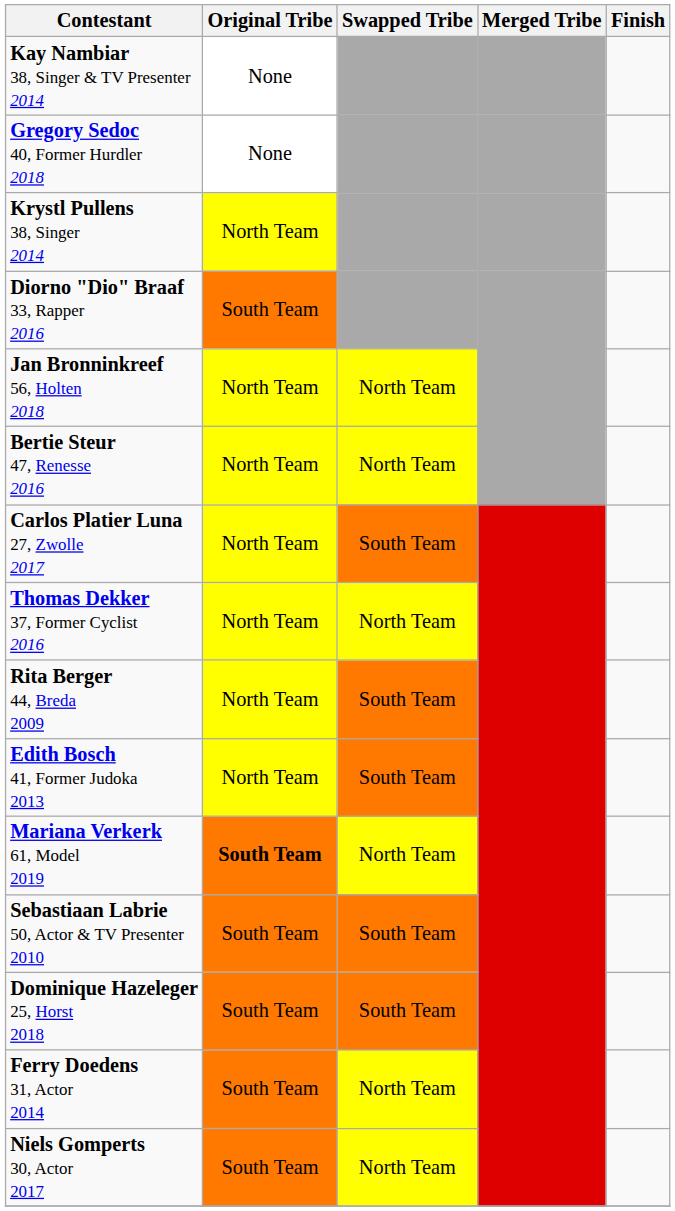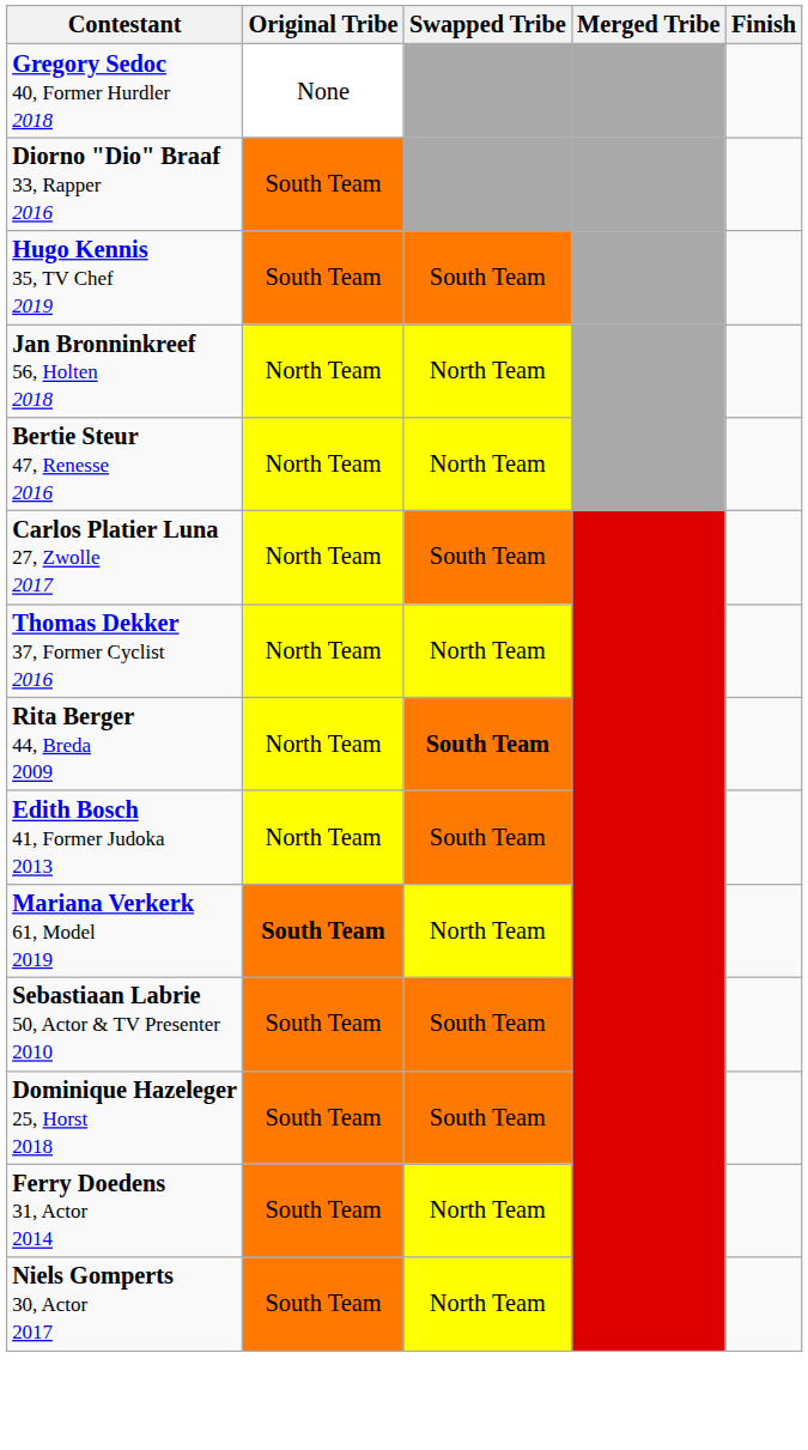- row: Kay Nambiar 38, Singer & TV Presenter 2014 | None
- row: Krystl Pullens 38, Singer 2014 | North Team
+ row: Hugo Kennis 35, TV Chef 2019 | South Team | South Team
Rita Berger 44, Breda 2009 | Swapped Tribe: normal -> bold
